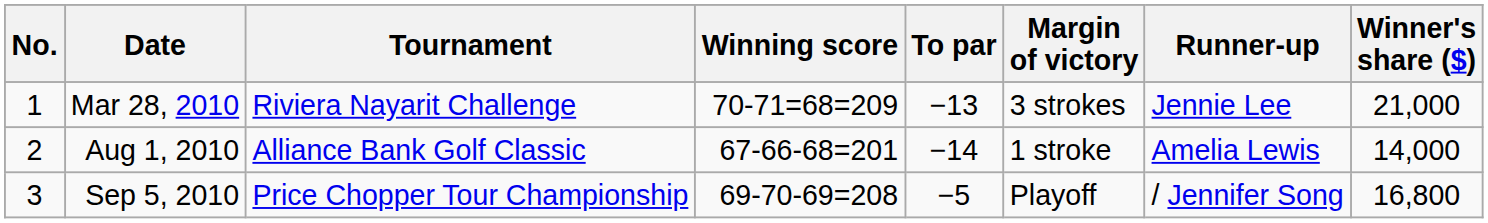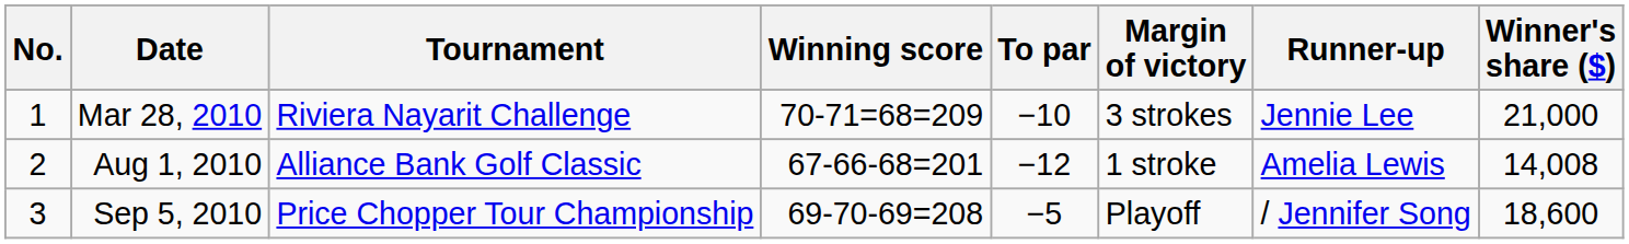Mar 28, 2010 | To par: −13 -> −10
Aug 1, 2010 | To par: −14 -> −12
Aug 1, 2010 | Winner's share ($): 14,000 -> 14,008
Sep 5, 2010 | Winner's share ($): 16,800 -> 18,600
